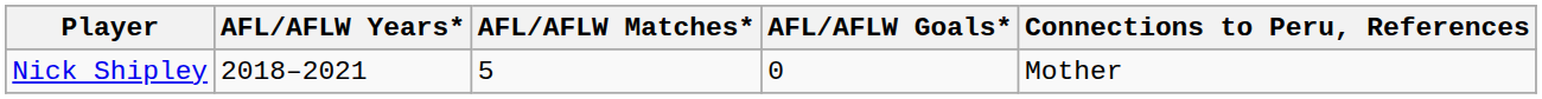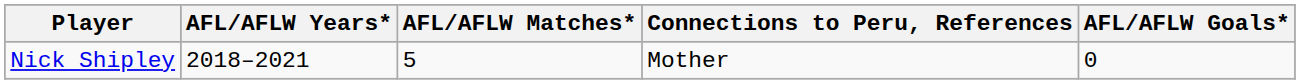columns swapped: AFL/AFLW Goals* <-> Connections to Peru, References
